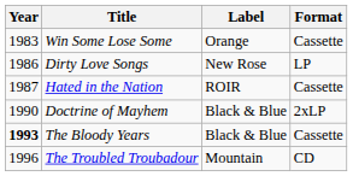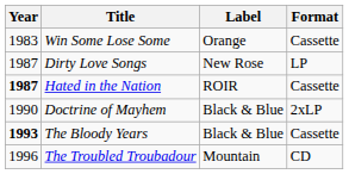Dirty Love Songs | Year: 1986 -> 1987
Hated in the Nation | Year: normal -> bold
